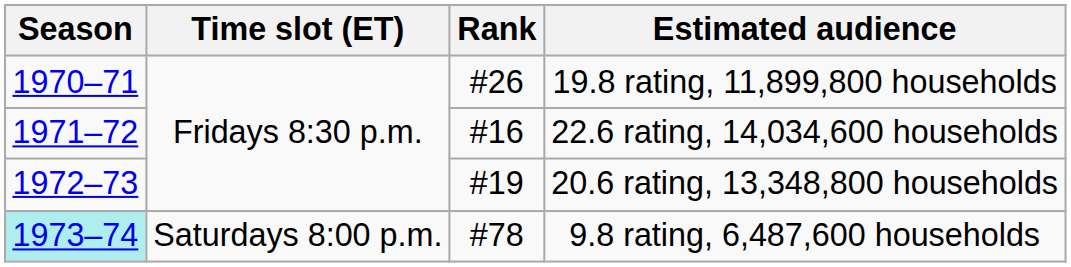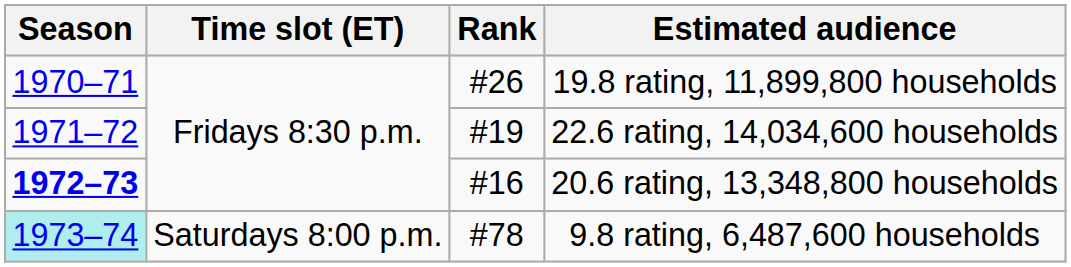22.6 rating, 14,034,600 households | Rank: #16 -> #19
20.6 rating, 13,348,800 households | Season: normal -> bold
20.6 rating, 13,348,800 households | Rank: #19 -> #16
